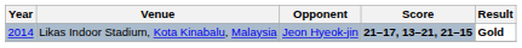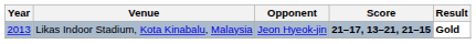Likas Indoor Stadium, Kota Kinabalu, Malaysia | Year: 2014 -> 2013
